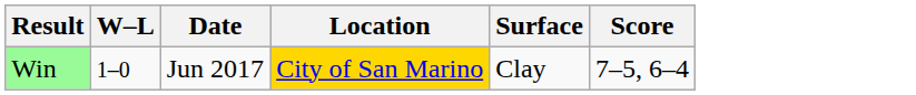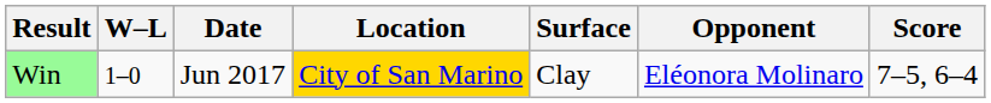+ column: Opponent | Eléonora Molinaro
